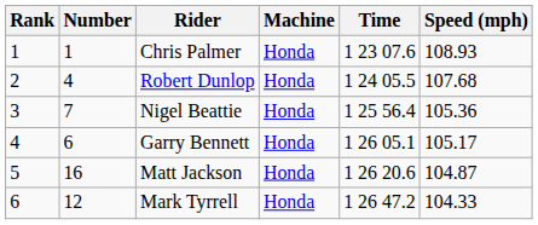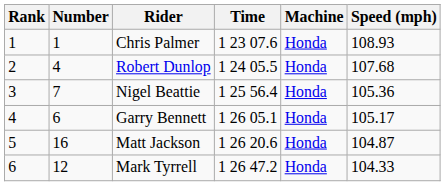columns swapped: Machine <-> Time
